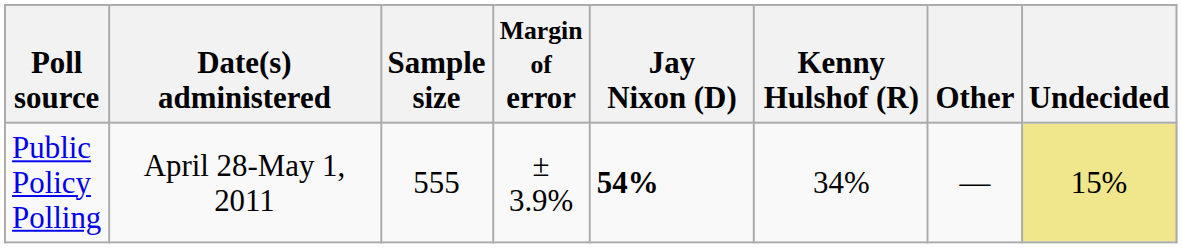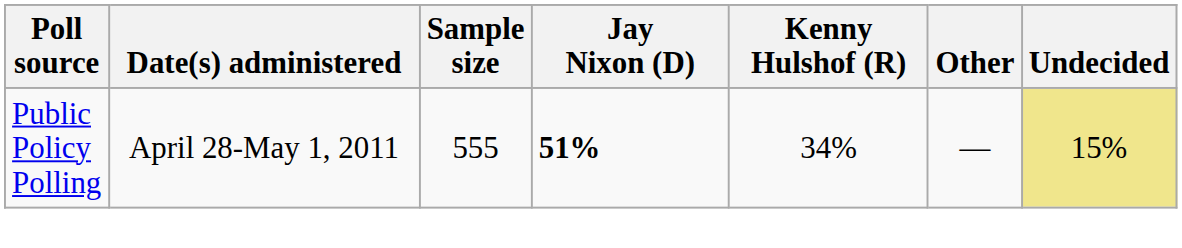- column: Margin of error | ± 3.9%
Public Policy Polling | Jay Nixon (D): 54% -> 51%
